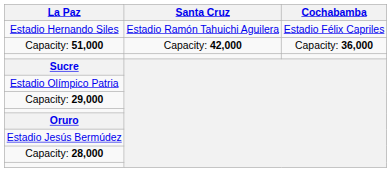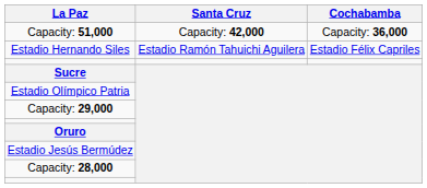rows swapped: Estadio Hernando Siles <-> Capacity: 51,000
